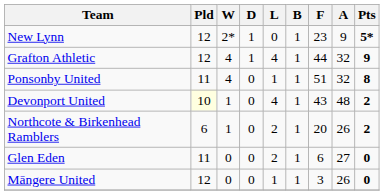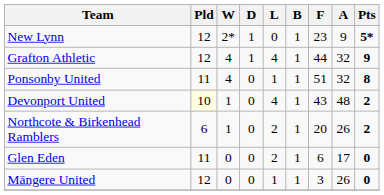Glen Eden | A: 27 -> 17
